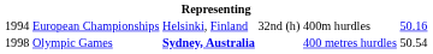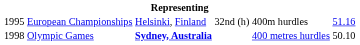European Championships | column 1: 1994 -> 1995
European Championships | column 6: 50.16 -> 51.16
Olympic Games | column 6: 50.54 -> 50.10
